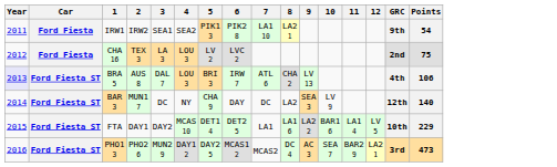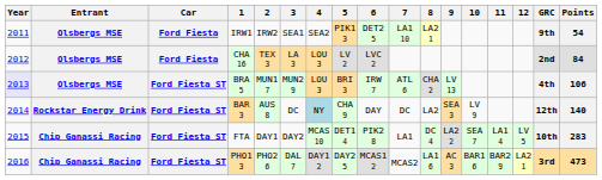+ column: Entrant | Olsbergs MSE | Olsbergs MSE | Olsbergs MSE | Rockstar Energy Drink | Chip Ganassi Racing | Chip Ganassi Racing
IRW1 | 6: PIK2 8 -> DET2 5
CHA 16 | Points: 75 -> 84
BRA 5 | 2: AUS 8 -> MUN1 7
BRA 5 | 3: DAL 7 -> MUN2 9
BAR 3 | 2: MUN1 7 -> AUS 8
BAR 3 | 4: no background -> lightblue background
FTA | 6: DET2 5 -> PIK2 8
FTA | 8: LA1 6 -> DC 4
FTA | 10: BAR1 6 -> SEA 7
FTA | Points: 229 -> 283
PHO1 3 | 3: MUN2 9 -> DAL 7
PHO1 3 | 8: DC 4 -> LA1 6
PHO1 3 | 10: SEA 7 -> BAR1 6
